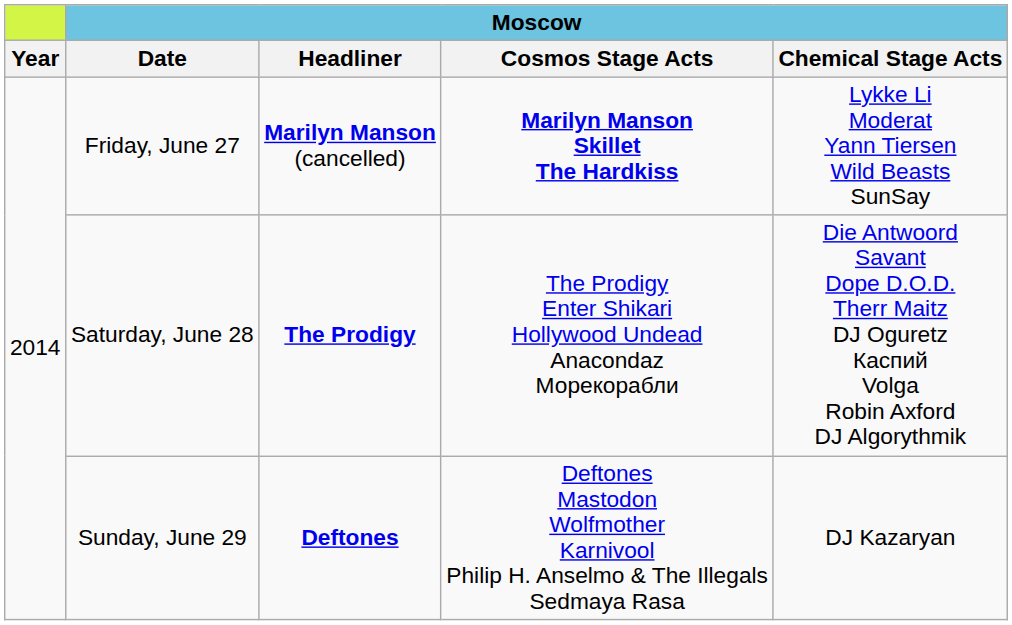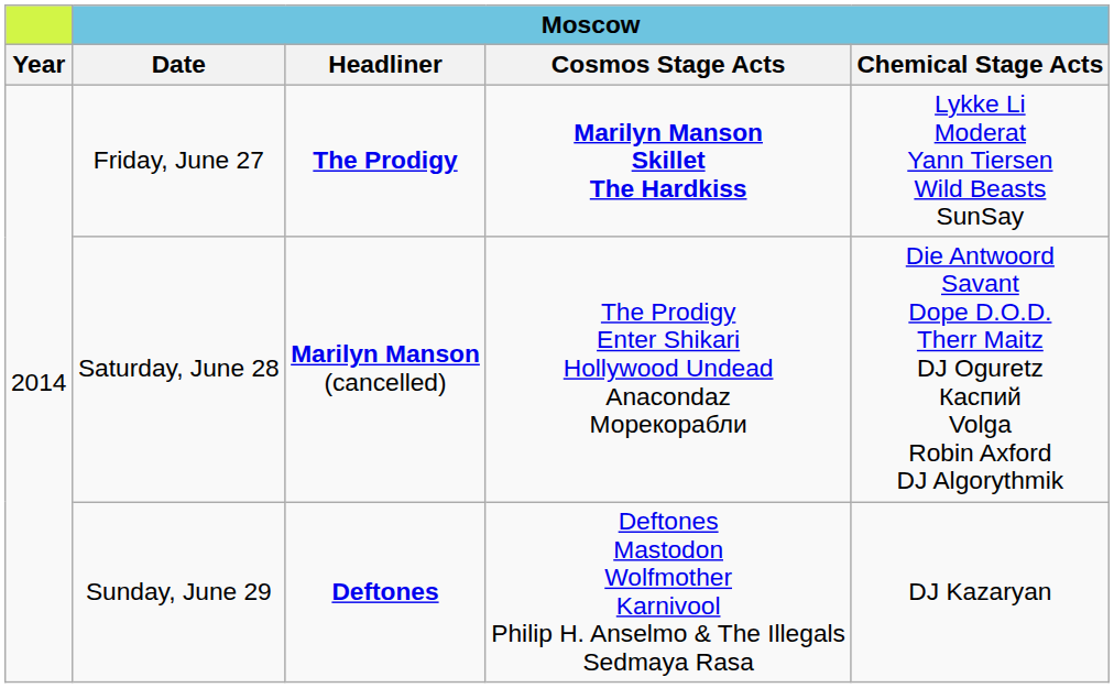Friday, June 27 | Moscow / Headliner: Marilyn Manson (cancelled) -> The Prodigy
Saturday, June 28 | Moscow / Headliner: The Prodigy -> Marilyn Manson (cancelled)
